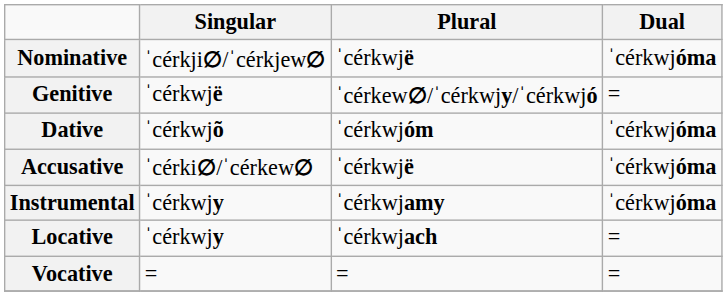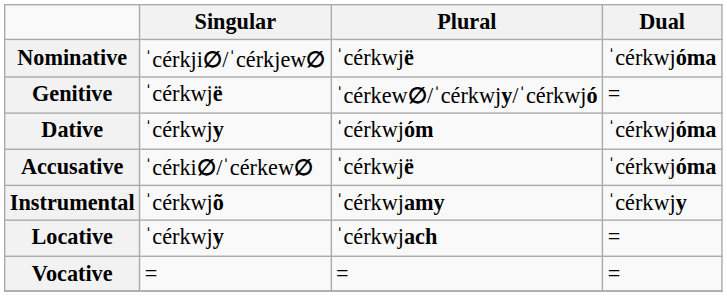Dative | Singular: ˈcérkwjõ -> ˈcérkwjy
Instrumental | Singular: ˈcérkwjy -> ˈcérkwjõ
Instrumental | Dual: ˈcérkwjóma -> ˈcérkwjy
